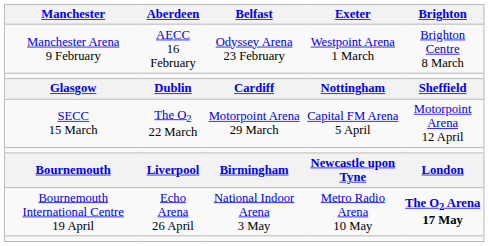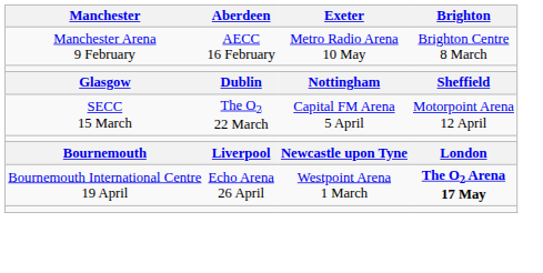- column: Belfast | Odyssey Arena 23 February | Cardiff | Motorpoint Arena 29 March | Birmingham | National Indoor Arena 3 May
Manchester Arena 9 February | Exeter: Westpoint Arena 1 March -> Metro Radio Arena 10 May
Bournemouth International Centre 19 April | Exeter: Metro Radio Arena 10 May -> Westpoint Arena 1 March
